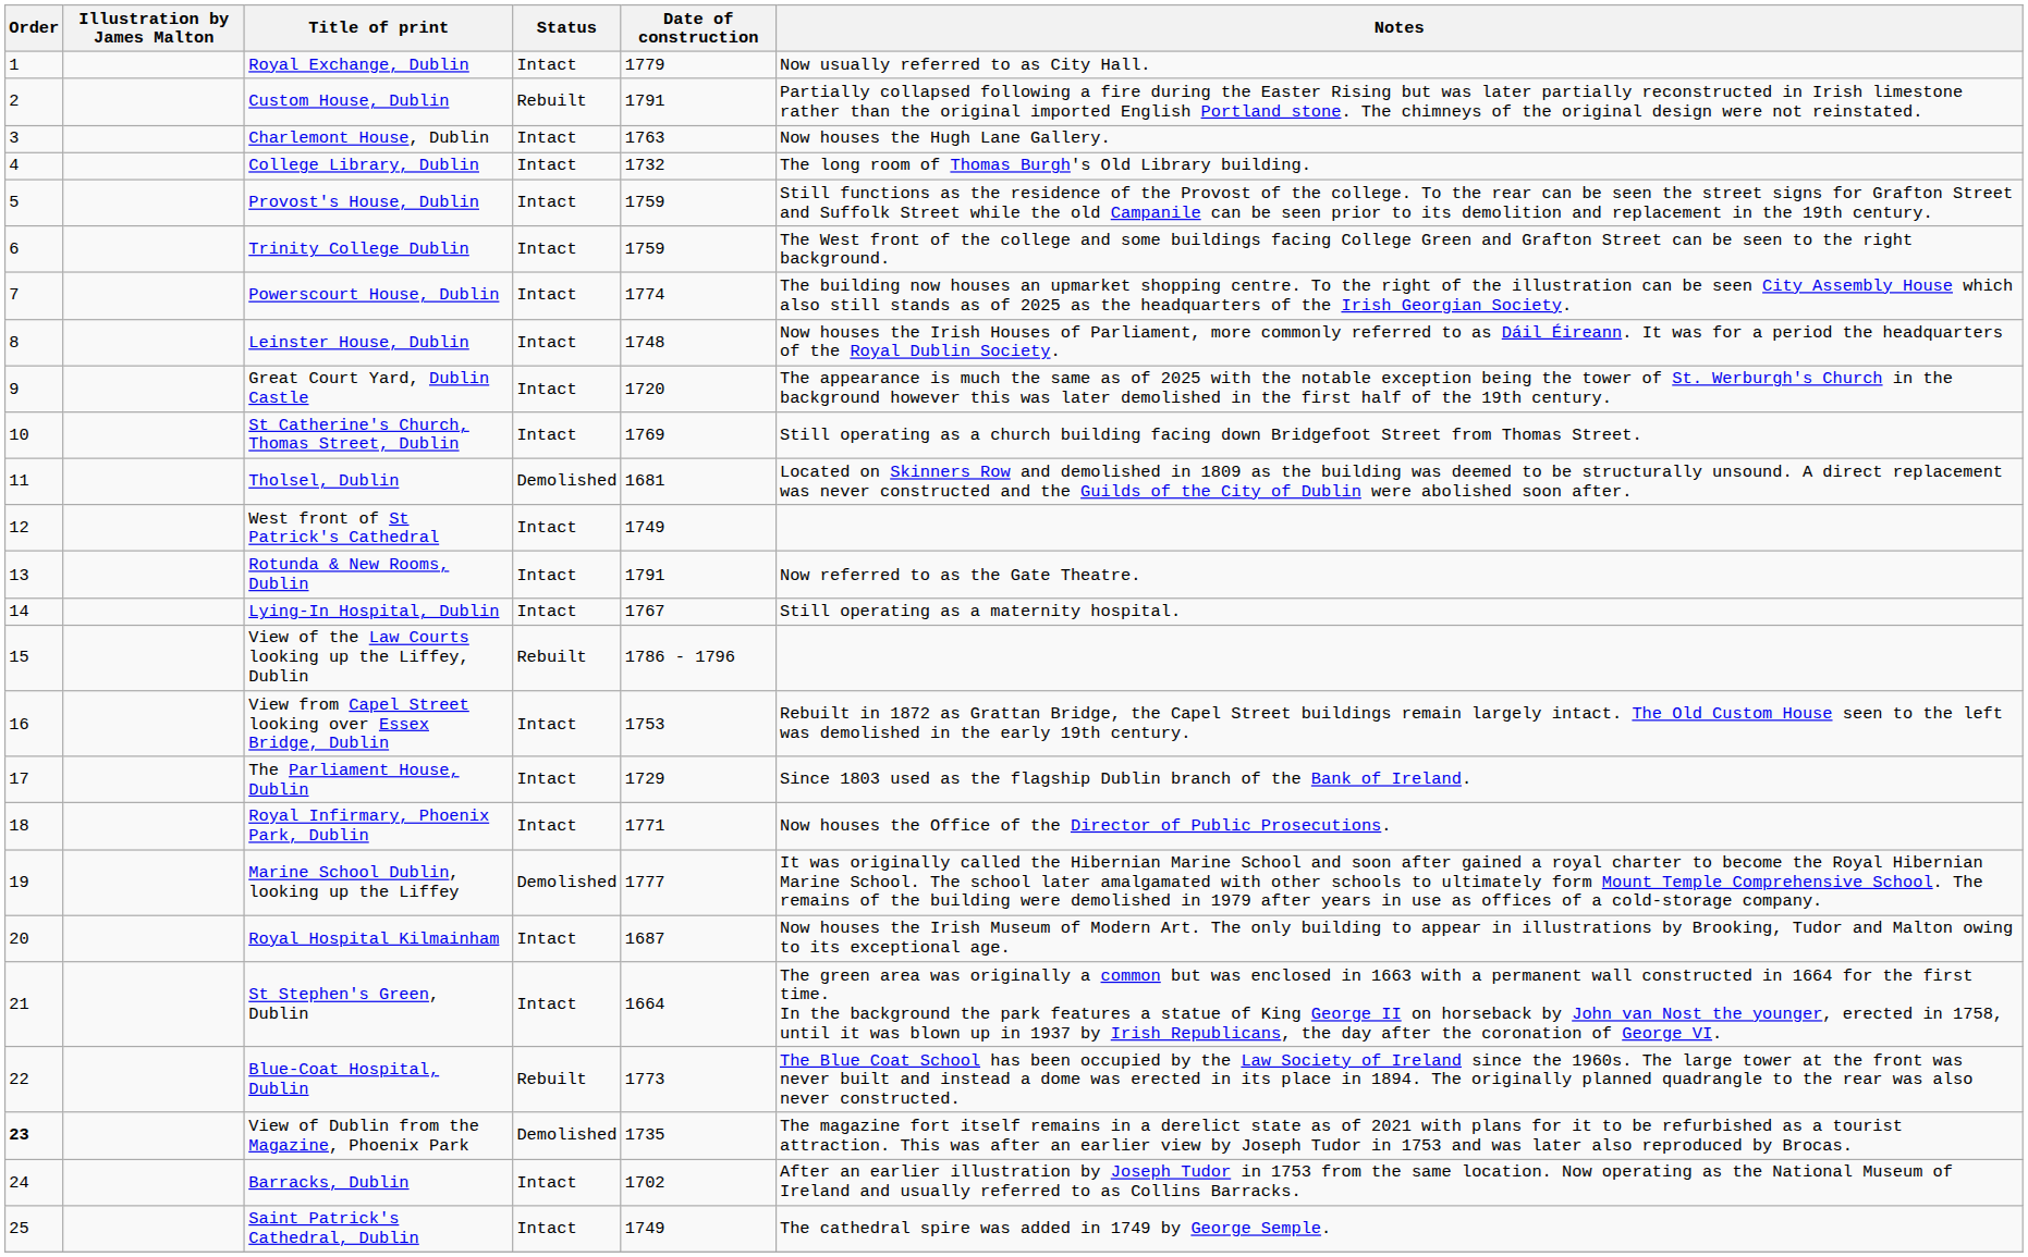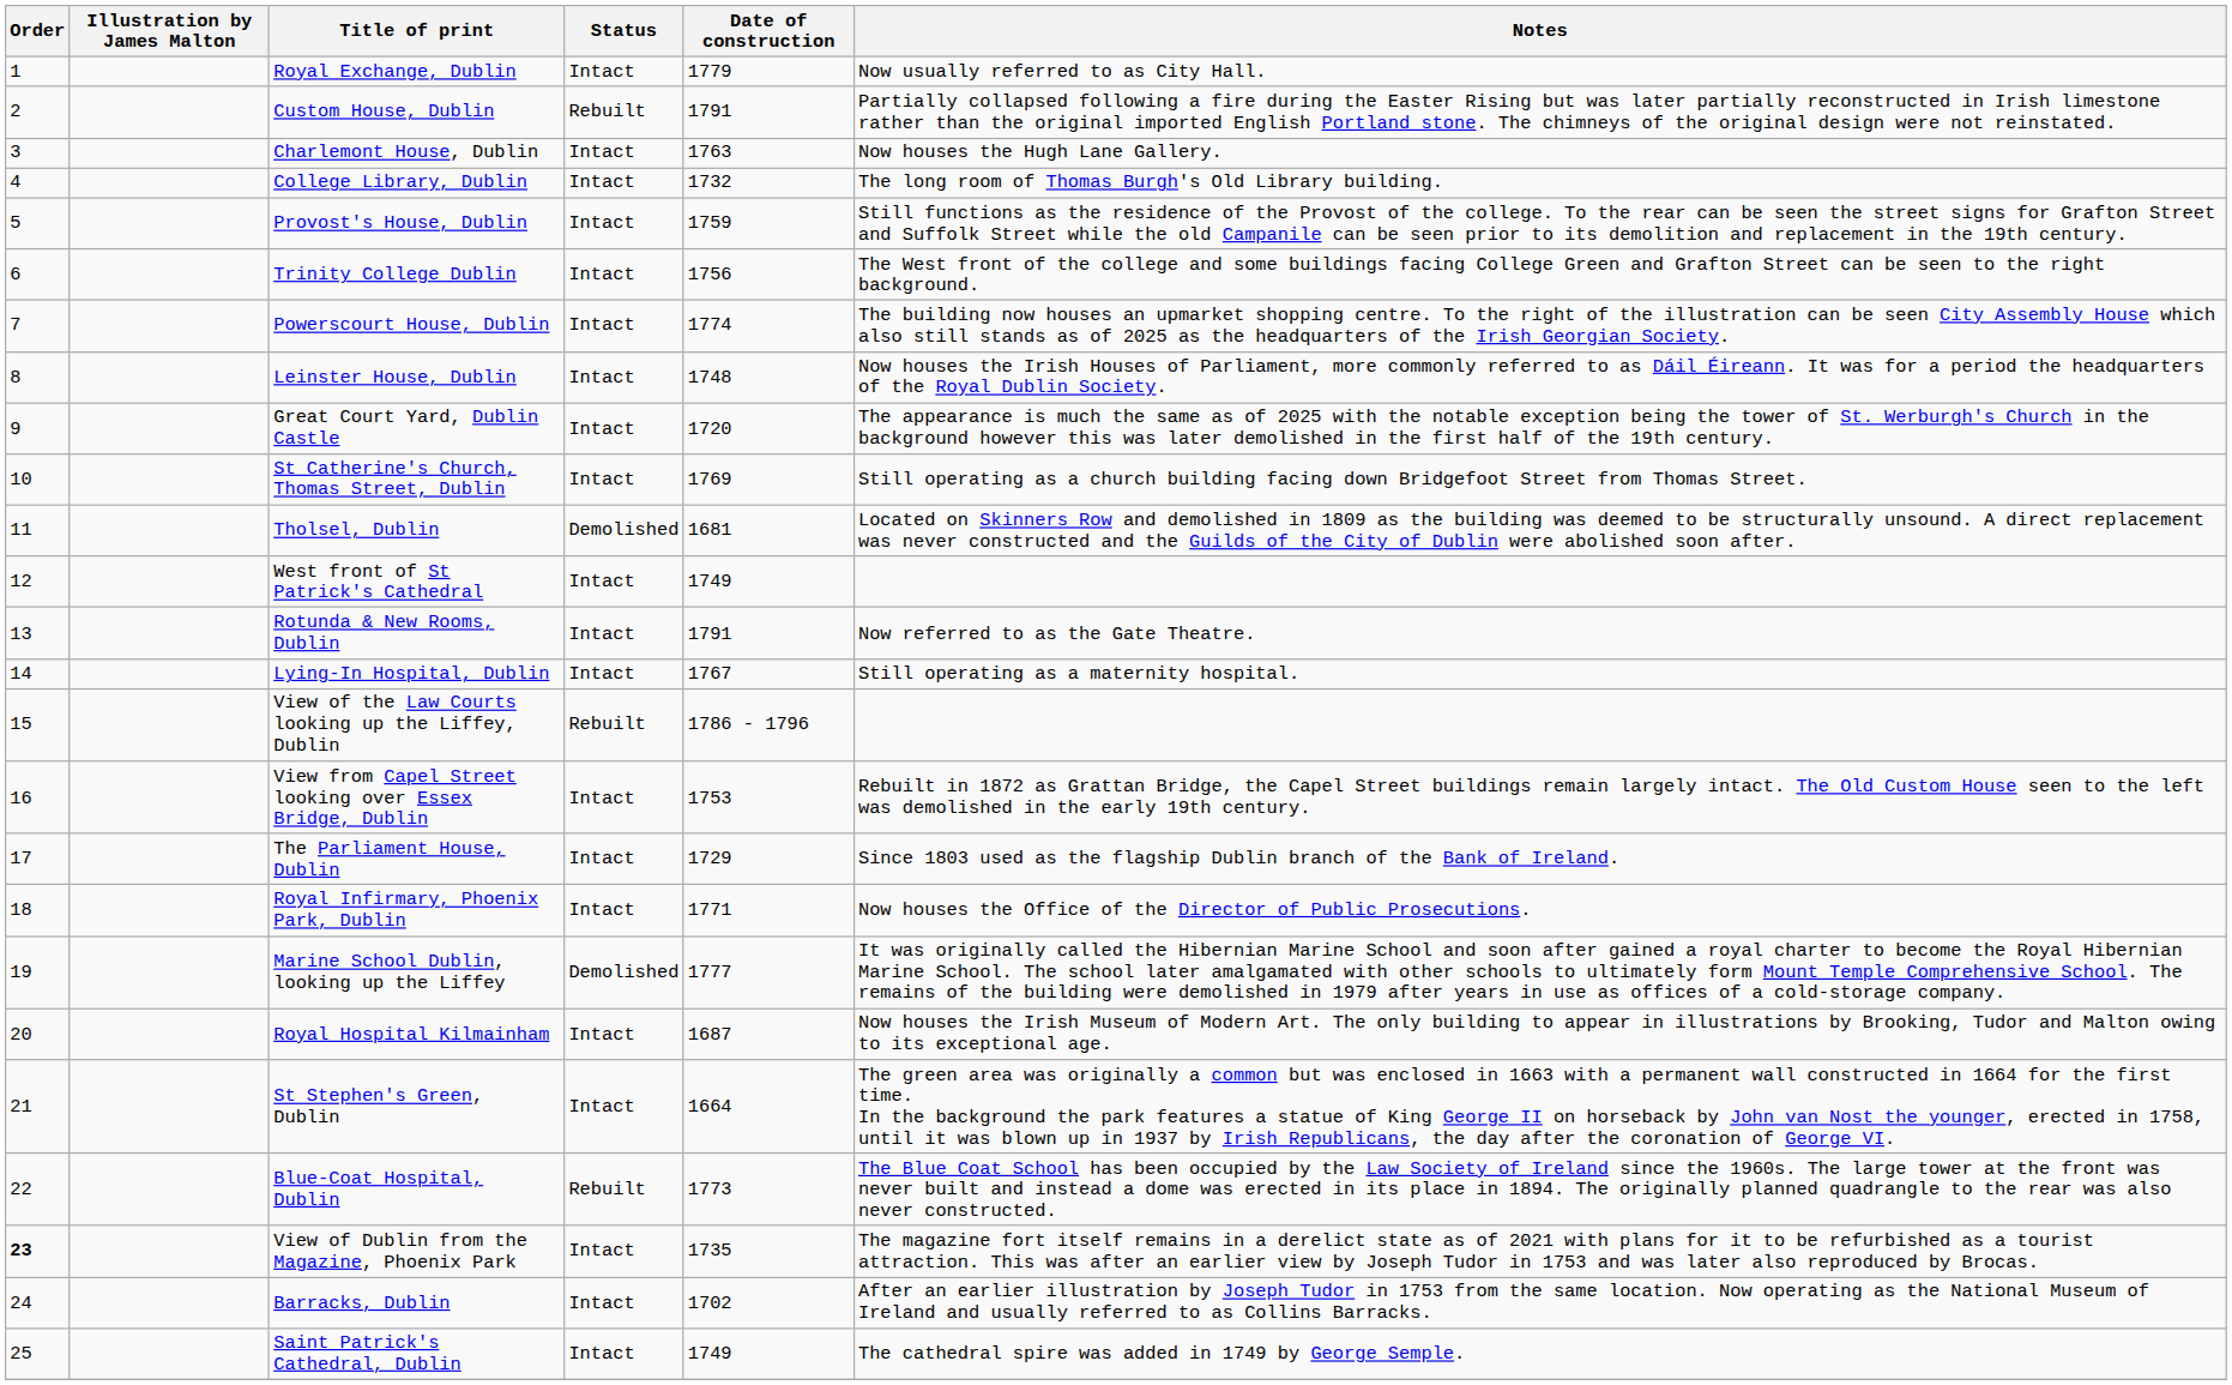Trinity College Dublin | Date of construction: 1759 -> 1756
View of Dublin from the Magazine, Phoenix Park | Status: Demolished -> Intact
